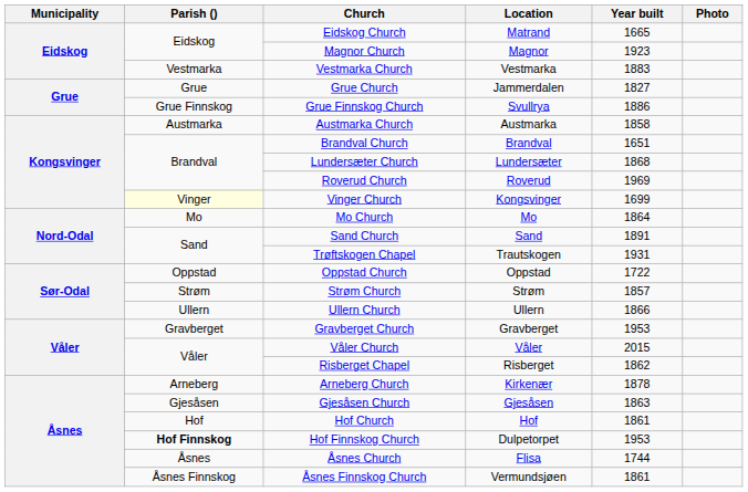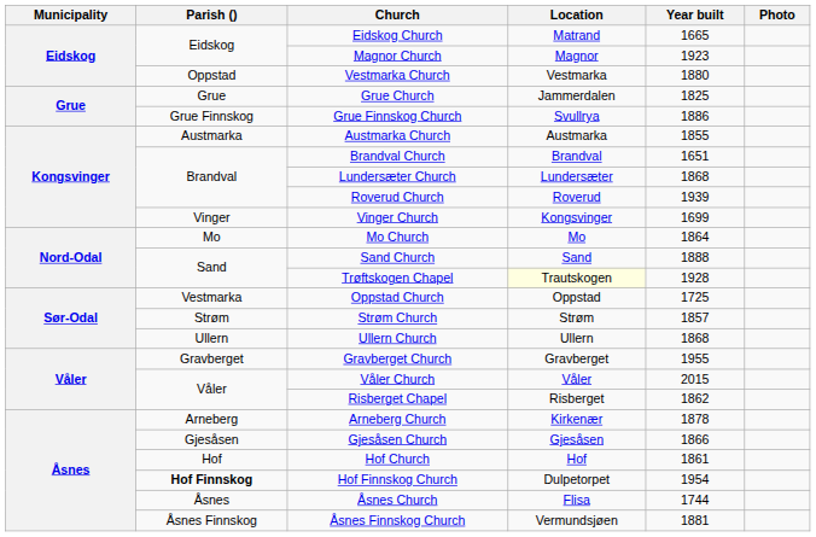Vestmarka Church | Parish (): Vestmarka -> Oppstad
Vestmarka Church | Year built: 1883 -> 1880
Grue Church | Year built: 1827 -> 1825
Austmarka Church | Year built: 1858 -> 1855
Roverud Church | Year built: 1969 -> 1939
Vinger Church | Parish (): lightyellow background -> no background
Sand Church | Year built: 1891 -> 1888
Trøftskogen Chapel | Location: no background -> lightyellow background
Trøftskogen Chapel | Year built: 1931 -> 1928
Oppstad Church | Parish (): Oppstad -> Vestmarka
Oppstad Church | Year built: 1722 -> 1725
Ullern Church | Year built: 1866 -> 1868
Gravberget Church | Year built: 1953 -> 1955
Gjesåsen Church | Year built: 1863 -> 1866
Hof Finnskog Church | Year built: 1953 -> 1954
Åsnes Finnskog Church | Year built: 1861 -> 1881
